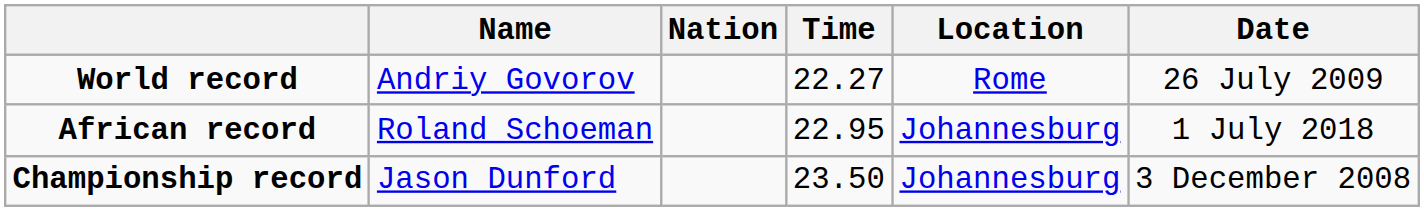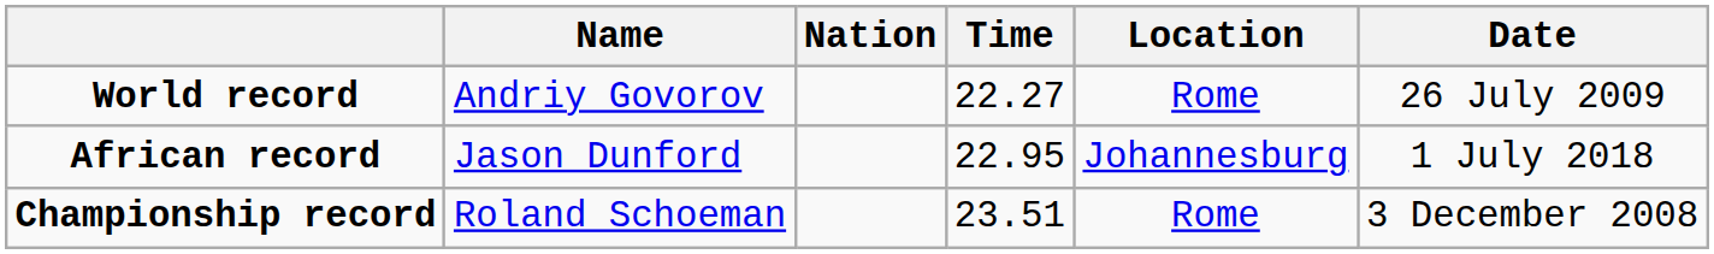African record | Name: Roland Schoeman -> Jason Dunford
Championship record | Name: Jason Dunford -> Roland Schoeman
Championship record | Time: 23.50 -> 23.51
Championship record | Location: Johannesburg -> Rome
